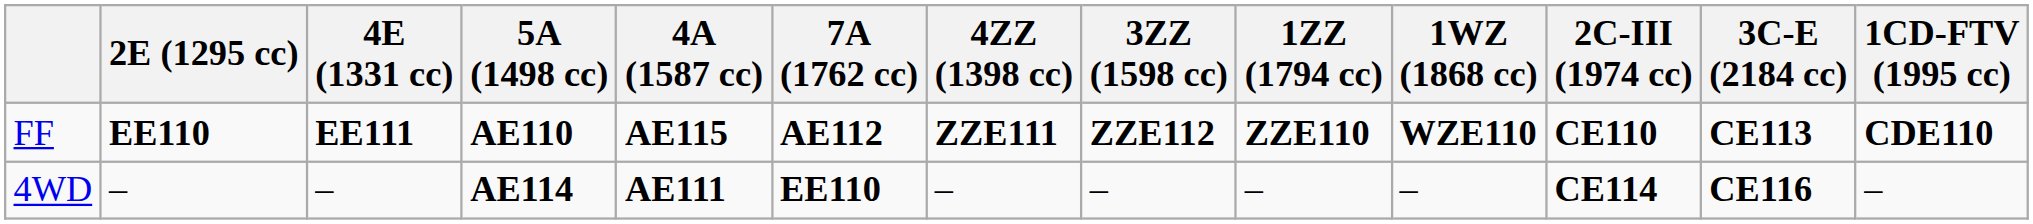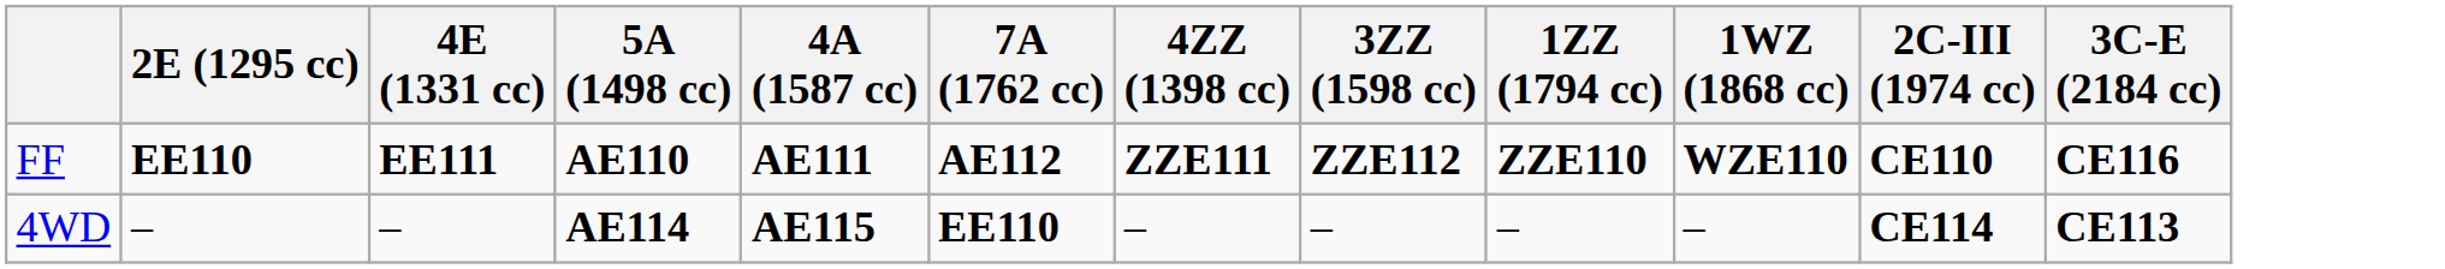- column: 1CD-FTV (1995 cc) | CDE110 | –
FF | 4A (1587 cc): AE115 -> AE111
FF | 3C-E (2184 cc): CE113 -> CE116
4WD | 4A (1587 cc): AE111 -> AE115
4WD | 3C-E (2184 cc): CE116 -> CE113
